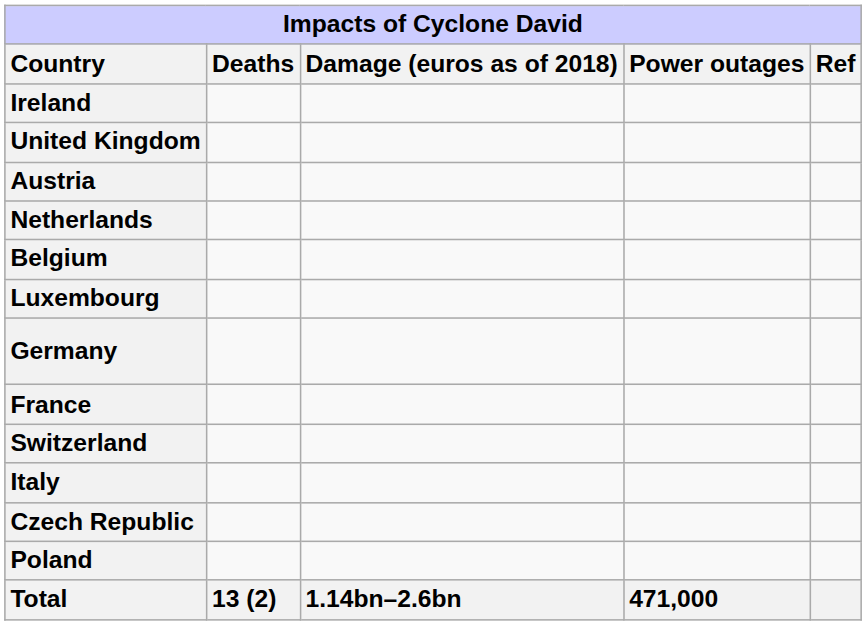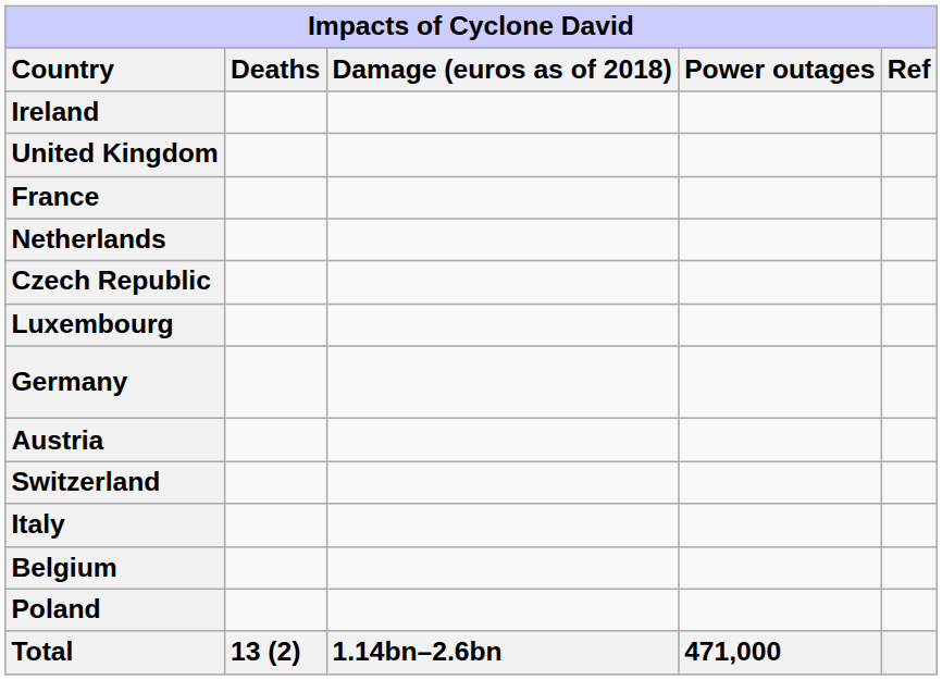rows swapped: France <-> Austria
rows swapped: Belgium <-> Czech Republic
